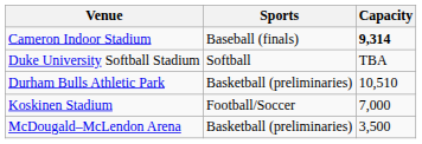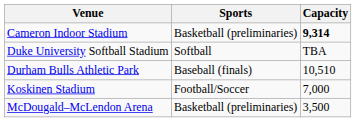Cameron Indoor Stadium | Sports: Baseball (finals) -> Basketball (preliminaries)
Durham Bulls Athletic Park | Sports: Basketball (preliminaries) -> Baseball (finals)
